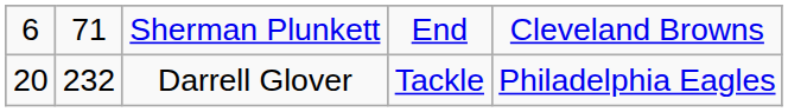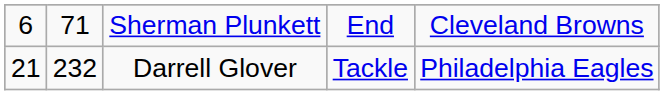Darrell Glover | column 1: 20 -> 21
